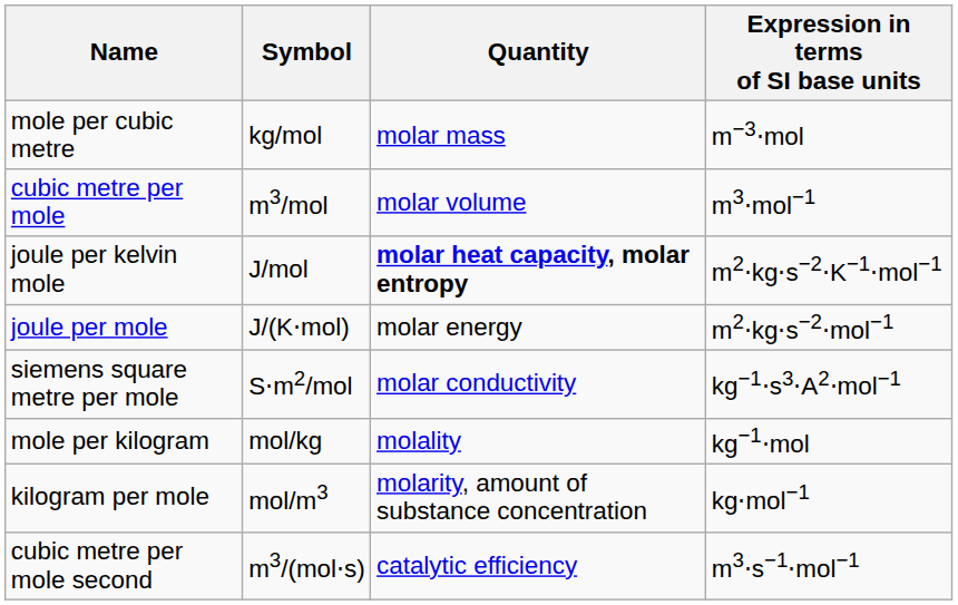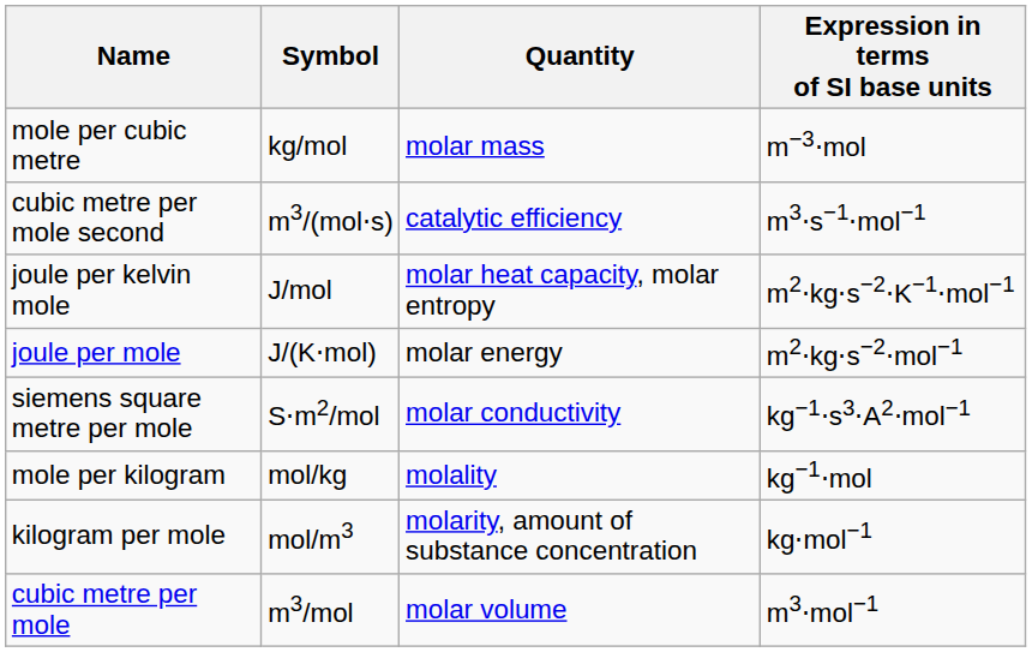rows swapped: cubic metre per mole <-> cubic metre per mole second
joule per kelvin mole | Quantity: bold -> normal
